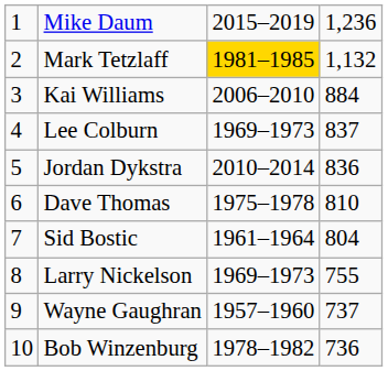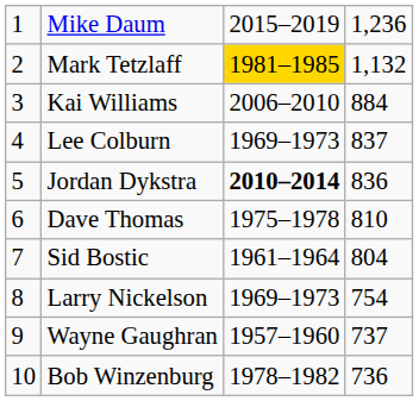Jordan Dykstra | column 3: normal -> bold
Larry Nickelson | column 4: 755 -> 754
